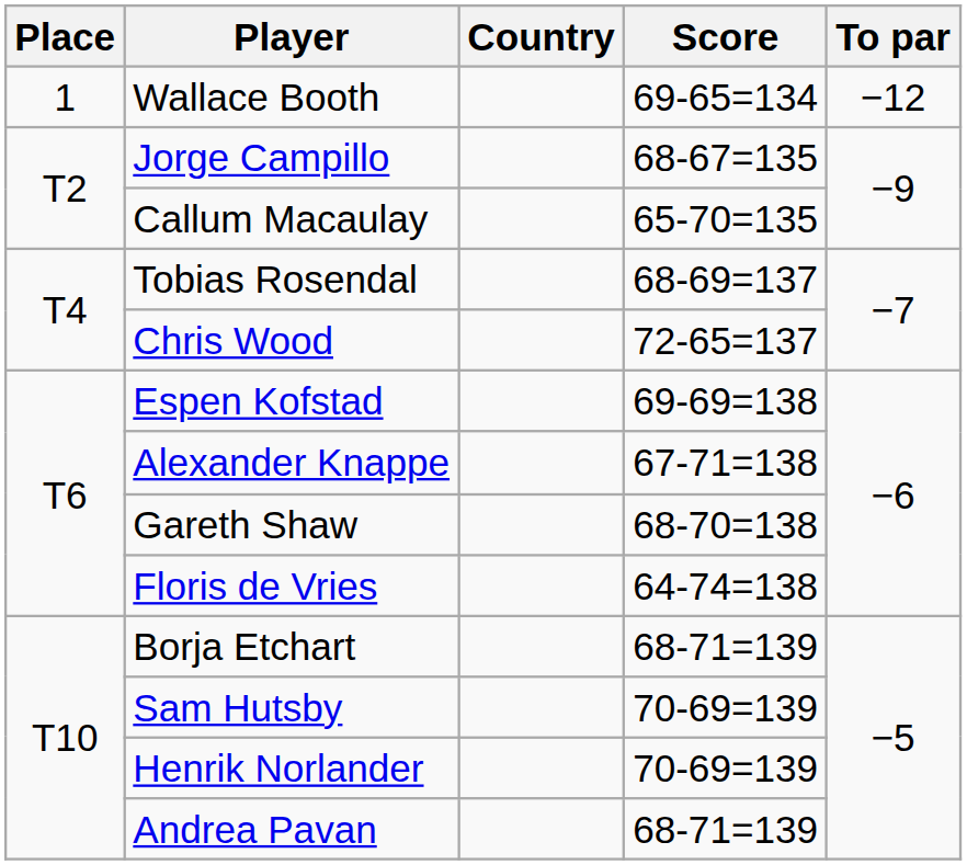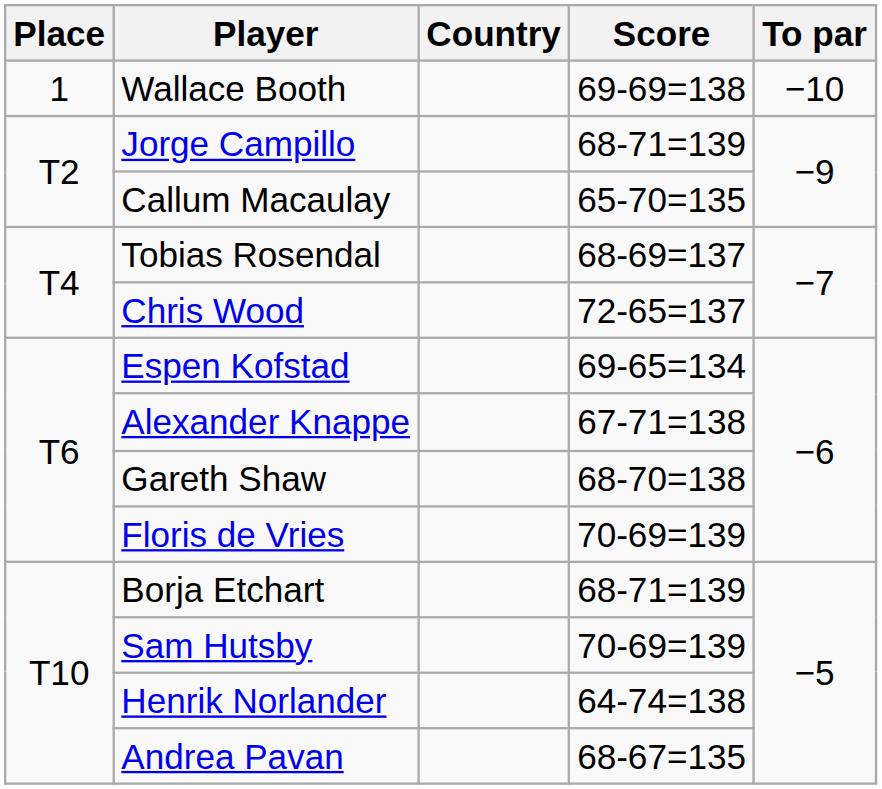Wallace Booth | Score: 69-65=134 -> 69-69=138
Wallace Booth | To par: −12 -> −10
Jorge Campillo | Score: 68-67=135 -> 68-71=139
Espen Kofstad | Score: 69-69=138 -> 69-65=134
Floris de Vries | Score: 64-74=138 -> 70-69=139
Henrik Norlander | Score: 70-69=139 -> 64-74=138
Andrea Pavan | Score: 68-71=139 -> 68-67=135
